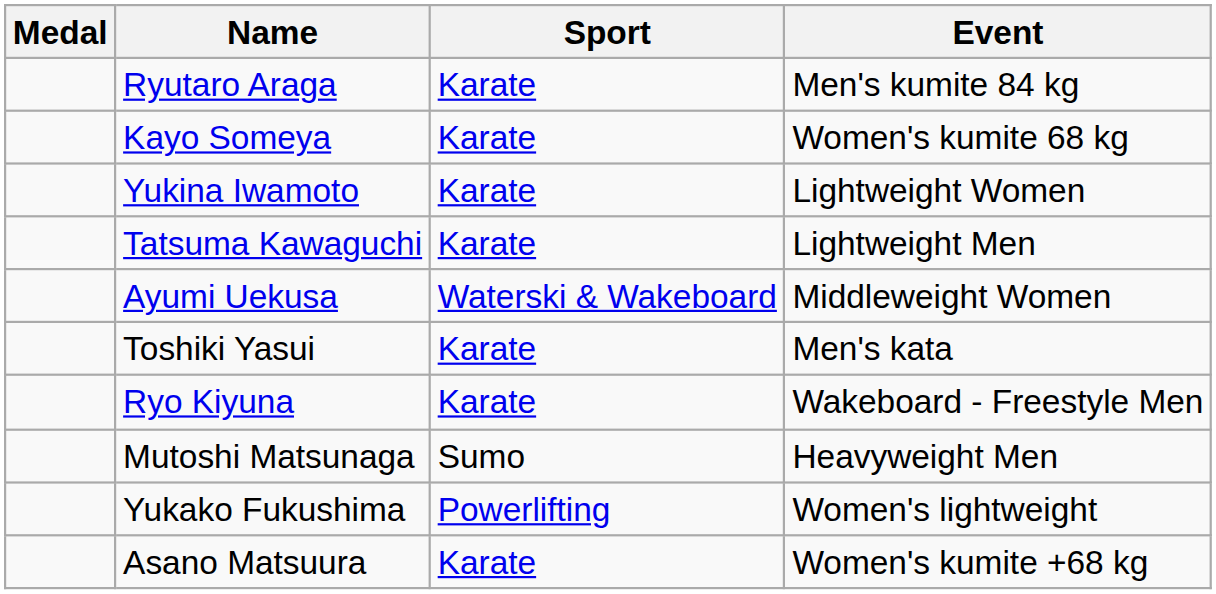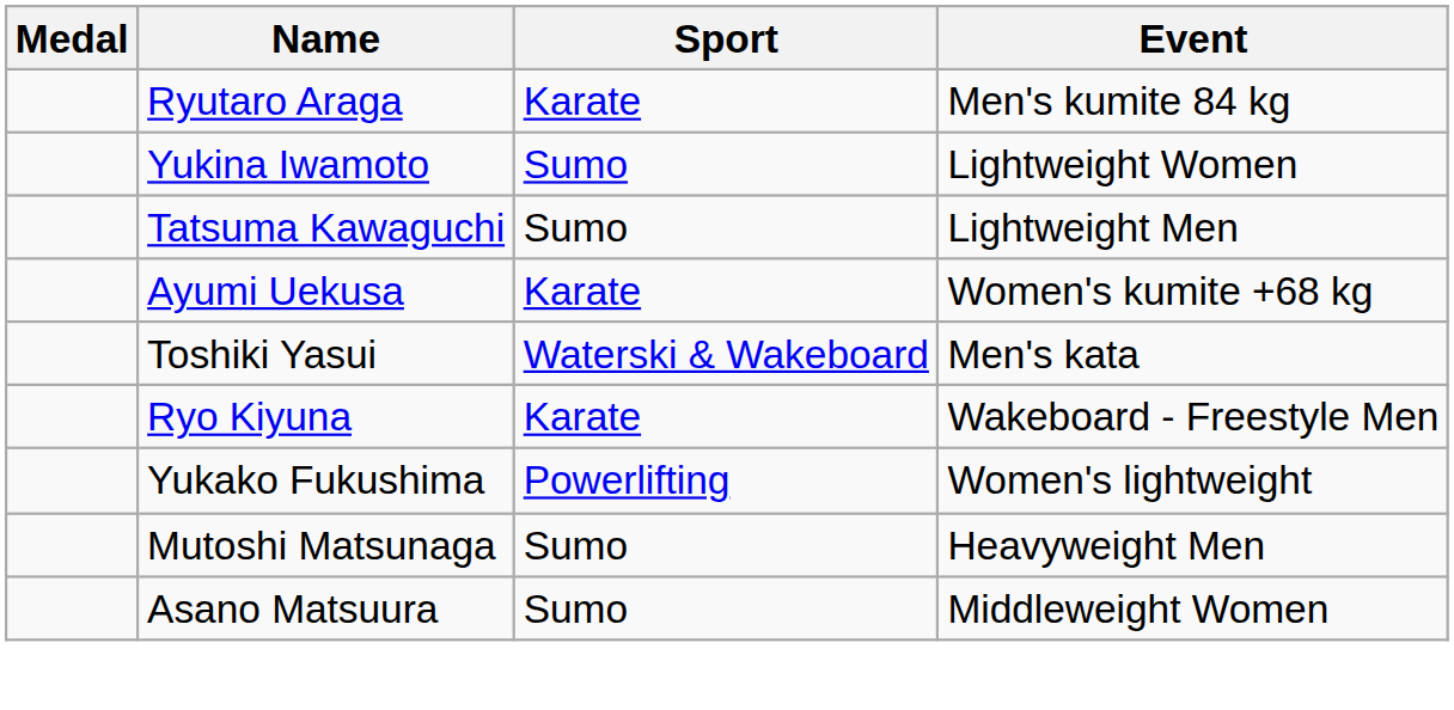- row: Kayo Someya | Karate | Women's kumite 68 kg
Yukina Iwamoto | Sport: Karate -> Sumo
Tatsuma Kawaguchi | Sport: Karate -> Sumo
Ayumi Uekusa | Sport: Waterski & Wakeboard -> Karate
Ayumi Uekusa | Event: Middleweight Women -> Women's kumite +68 kg
Toshiki Yasui | Sport: Karate -> Waterski & Wakeboard
rows swapped: Yukako Fukushima <-> Mutoshi Matsunaga
Asano Matsuura | Sport: Karate -> Sumo
Asano Matsuura | Event: Women's kumite +68 kg -> Middleweight Women
